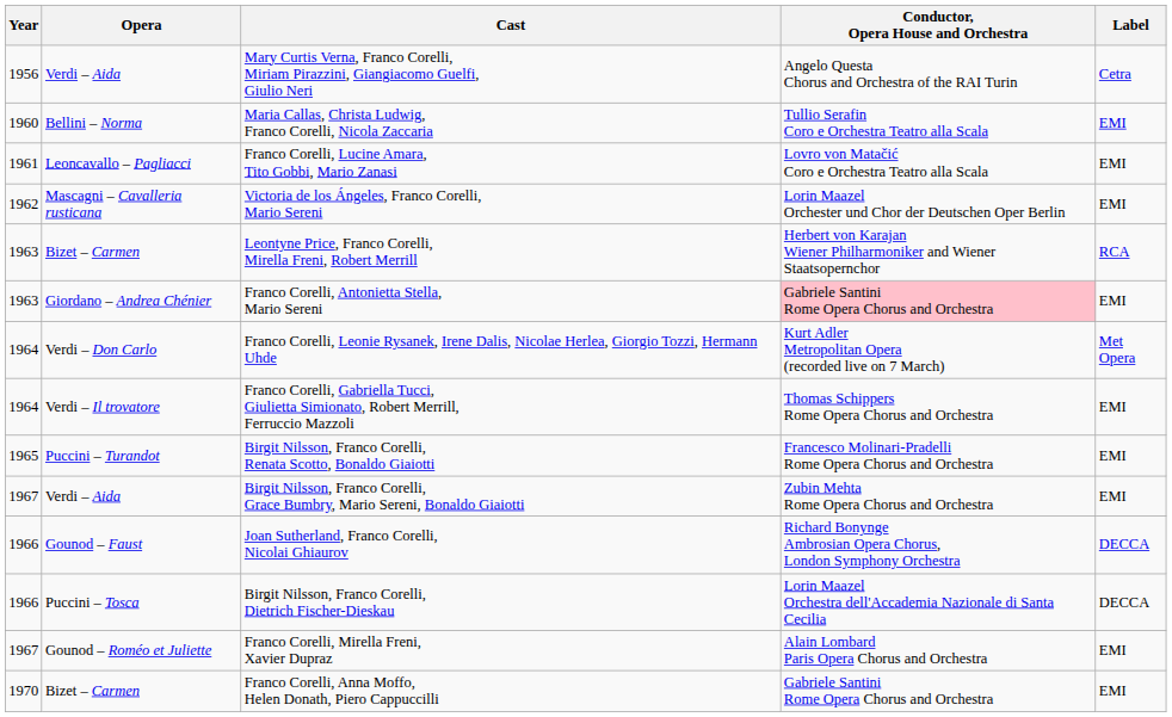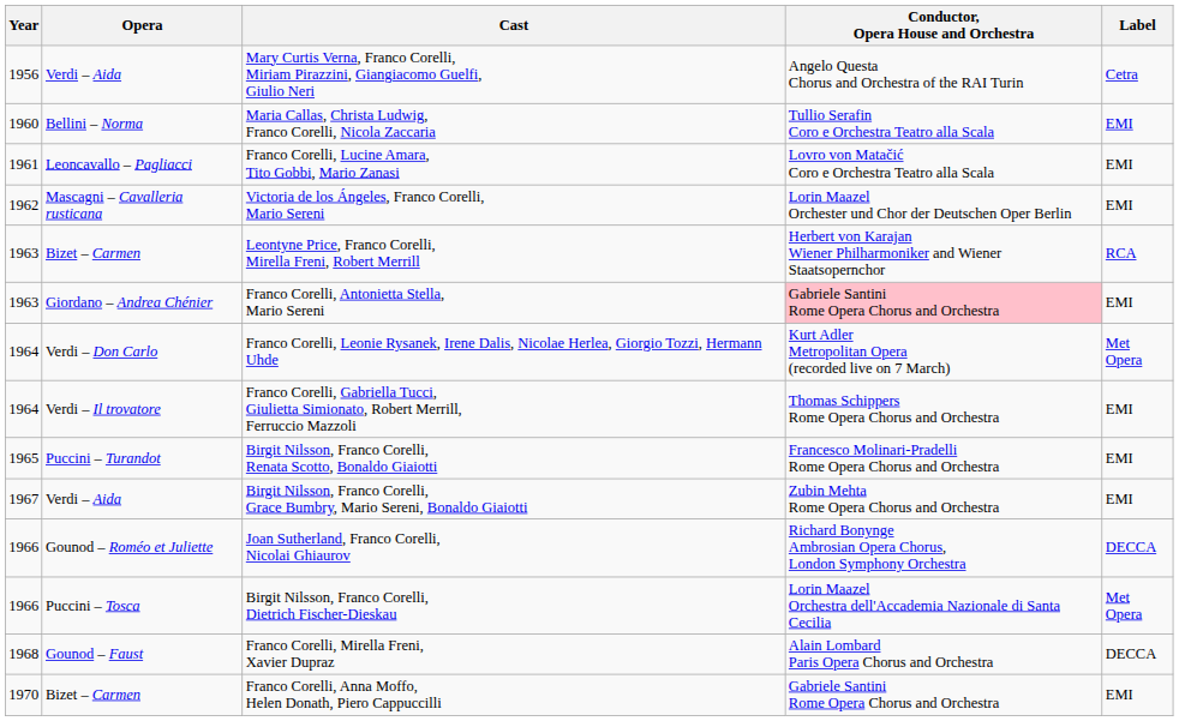Joan Sutherland, Franco Corelli, Nicolai Ghiaurov | Opera: Gounod – Faust -> Gounod – Roméo et Juliette
Birgit Nilsson, Franco Corelli, Dietrich Fischer-Dieskau | Label: DECCA -> Met Opera
Franco Corelli, Mirella Freni, Xavier Dupraz | Year: 1967 -> 1968
Franco Corelli, Mirella Freni, Xavier Dupraz | Opera: Gounod – Roméo et Juliette -> Gounod – Faust
Franco Corelli, Mirella Freni, Xavier Dupraz | Label: EMI -> DECCA
